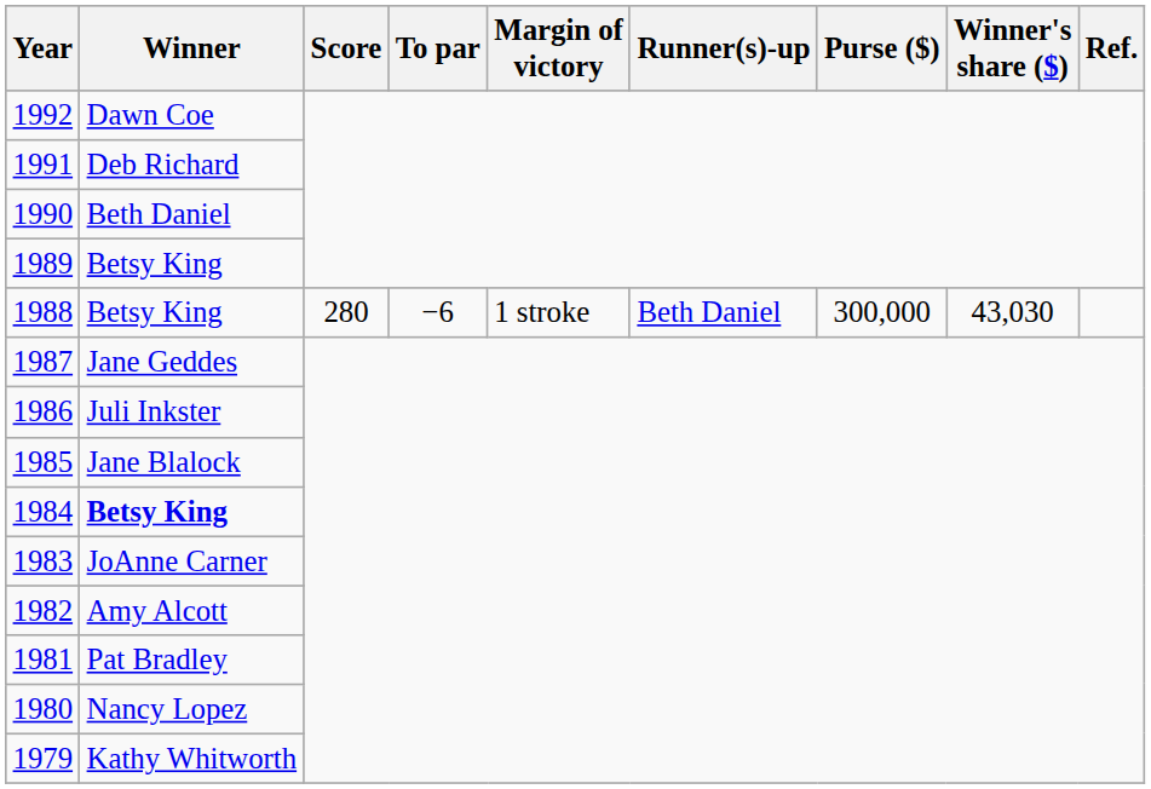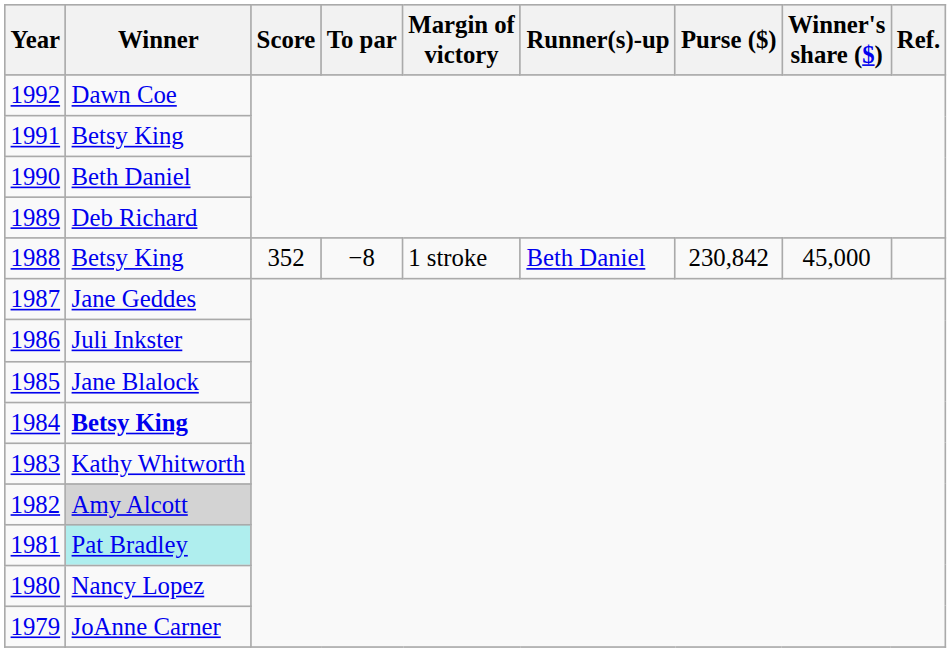1991 | Winner: Deb Richard -> Betsy King
1989 | Winner: Betsy King -> Deb Richard
1988 | Score: 280 -> 352
1988 | To par: −6 -> −8
1988 | Purse ($): 300,000 -> 230,842
1988 | Winner's share ($): 43,030 -> 45,000
1983 | Winner: JoAnne Carner -> Kathy Whitworth
1982 | Winner: no background -> lightgrey background
1981 | Winner: no background -> paleturquoise background
1979 | Winner: Kathy Whitworth -> JoAnne Carner
